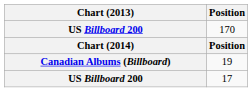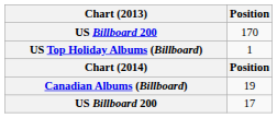+ row: US Top Holiday Albums (Billboard) | 1
